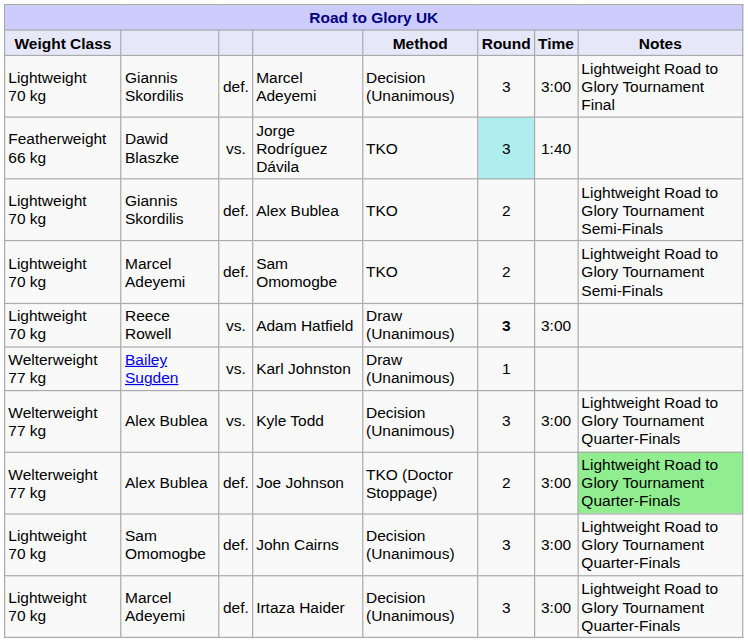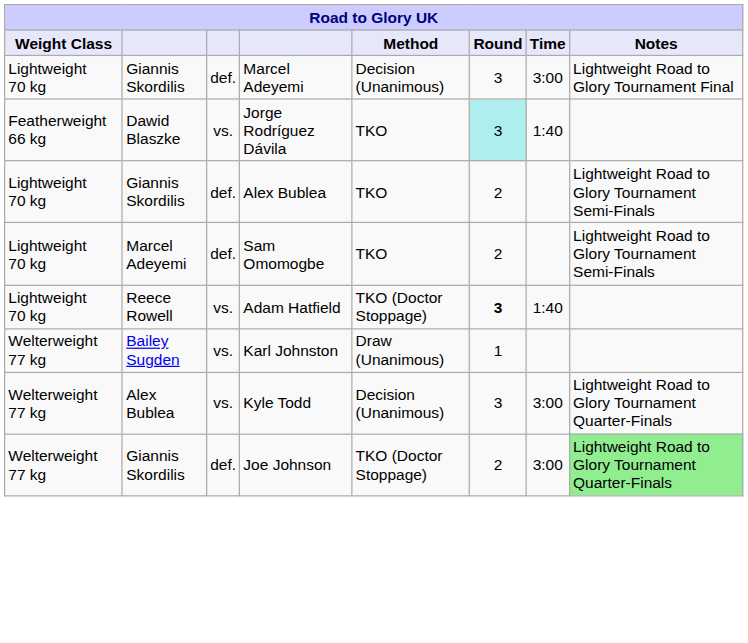Adam Hatfield | Method: Draw (Unanimous) -> TKO (Doctor Stoppage)
Adam Hatfield | Time: 3:00 -> 1:40
Joe Johnson | column 2: Alex Bublea -> Giannis Skordilis
- row: Lightweight 70 kg | Sam Omomogbe | def. | John Cairns | Decision (Unanimous) | 3 | 3:00 | Lightweight Road to Glory Tournament Quarter-Finals
- row: Lightweight 70 kg | Marcel Adeyemi | def. | Irtaza Haider | Decision (Unanimous) | 3 | 3:00 | Lightweight Road to Glory Tournament Quarter-Finals
